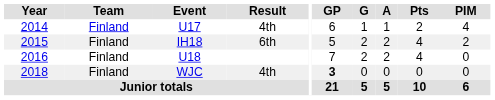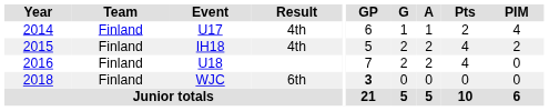IH18 | Result: 6th -> 4th
WJC | Result: 4th -> 6th
